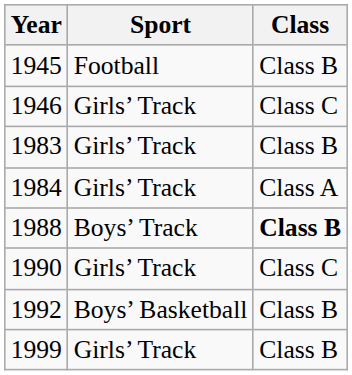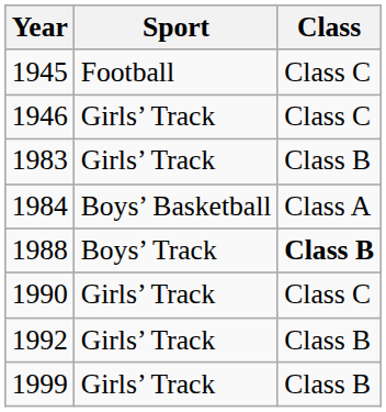1945 | Class: Class B -> Class C
1984 | Sport: Girls’ Track -> Boys’ Basketball
1992 | Sport: Boys’ Basketball -> Girls’ Track
